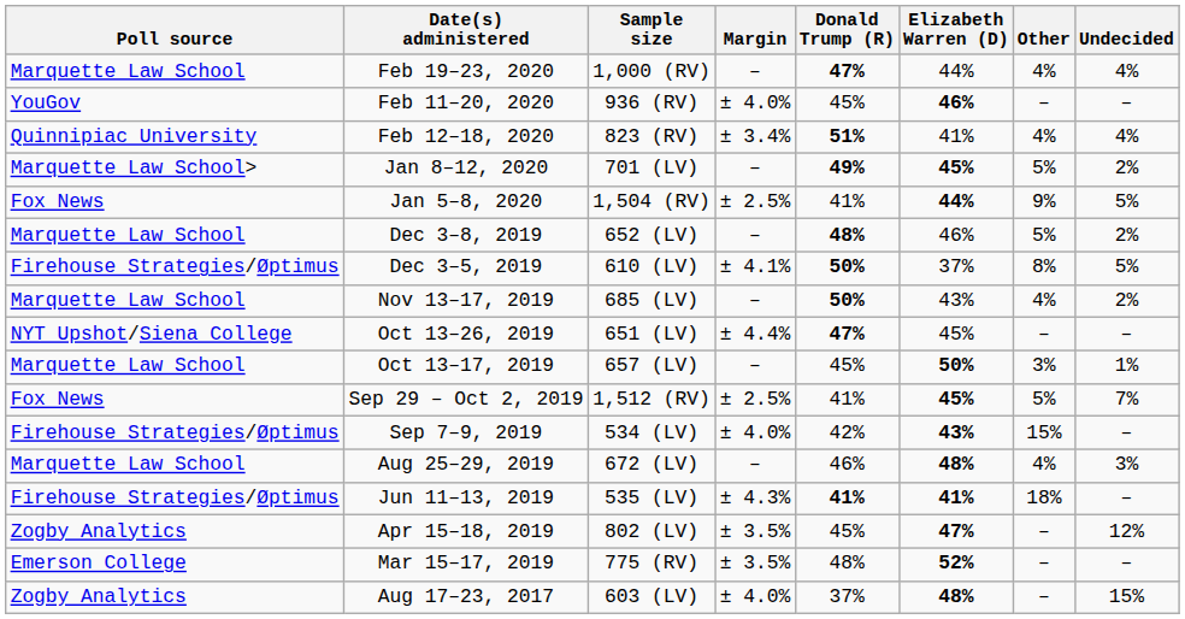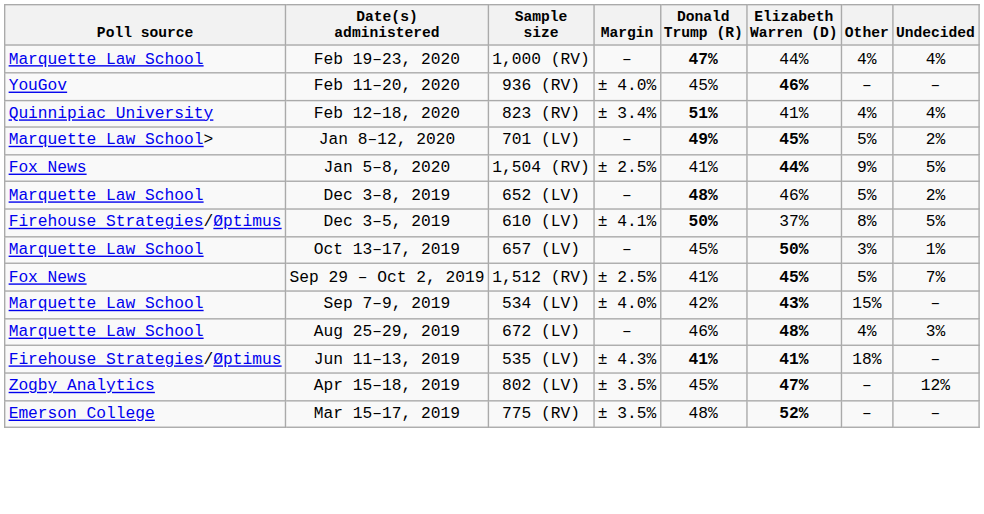- row: Marquette Law School | Nov 13–17, 2019 | 685 (LV) | – | 50% | 43% | 4% | 2%
- row: NYT Upshot/Siena College | Oct 13–26, 2019 | 651 (LV) | ± 4.4% | 47% | 45% | – | –
Sep 7–9, 2019 | Poll source: Firehouse Strategies/Øptimus -> Marquette Law School
- row: Zogby Analytics | Aug 17–23, 2017 | 603 (LV) | ± 4.0% | 37% | 48% | – | 15%
